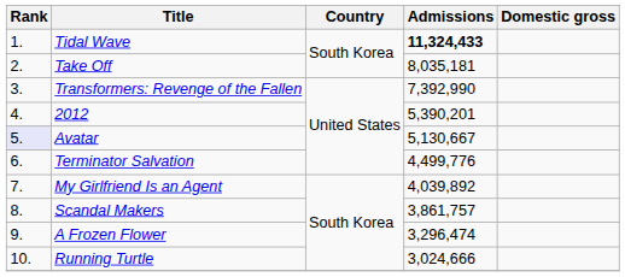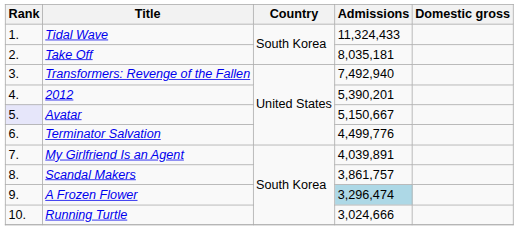Tidal Wave | Admissions: bold -> normal
Transformers: Revenge of the Fallen | Admissions: 7,392,990 -> 7,492,940
Avatar | Admissions: 5,130,667 -> 5,150,667
My Girlfriend Is an Agent | Admissions: 4,039,892 -> 4,039,891
A Frozen Flower | Admissions: no background -> lightblue background
